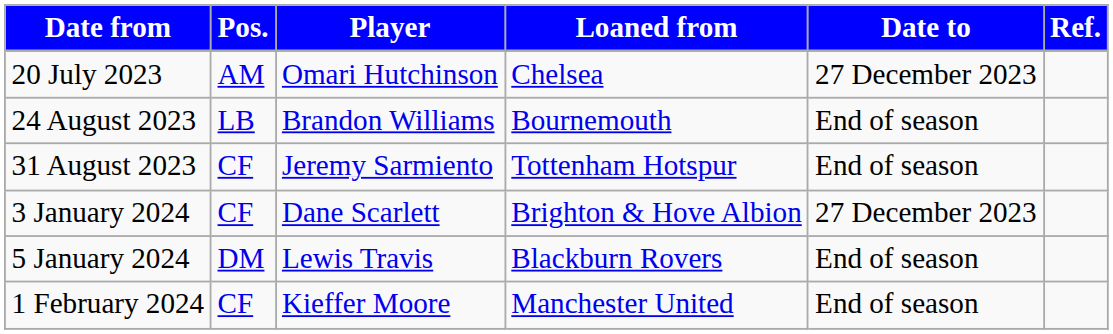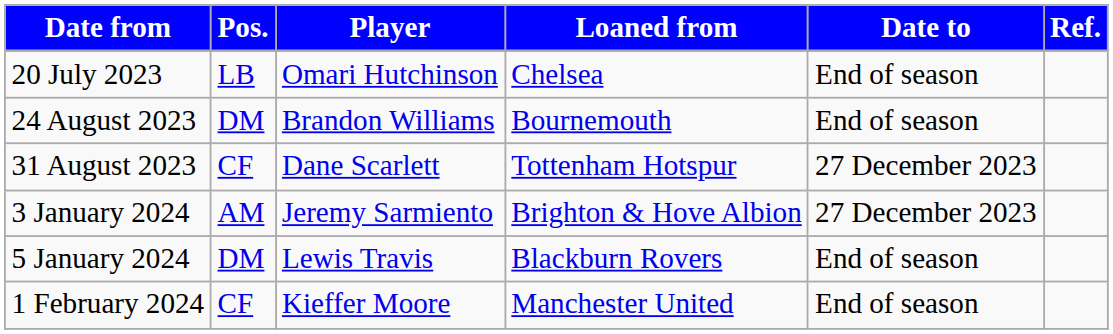20 July 2023 | Pos.: AM -> LB
20 July 2023 | Date to: 27 December 2023 -> End of season
24 August 2023 | Pos.: LB -> DM
31 August 2023 | Player: Jeremy Sarmiento -> Dane Scarlett
31 August 2023 | Date to: End of season -> 27 December 2023
3 January 2024 | Pos.: CF -> AM
3 January 2024 | Player: Dane Scarlett -> Jeremy Sarmiento
